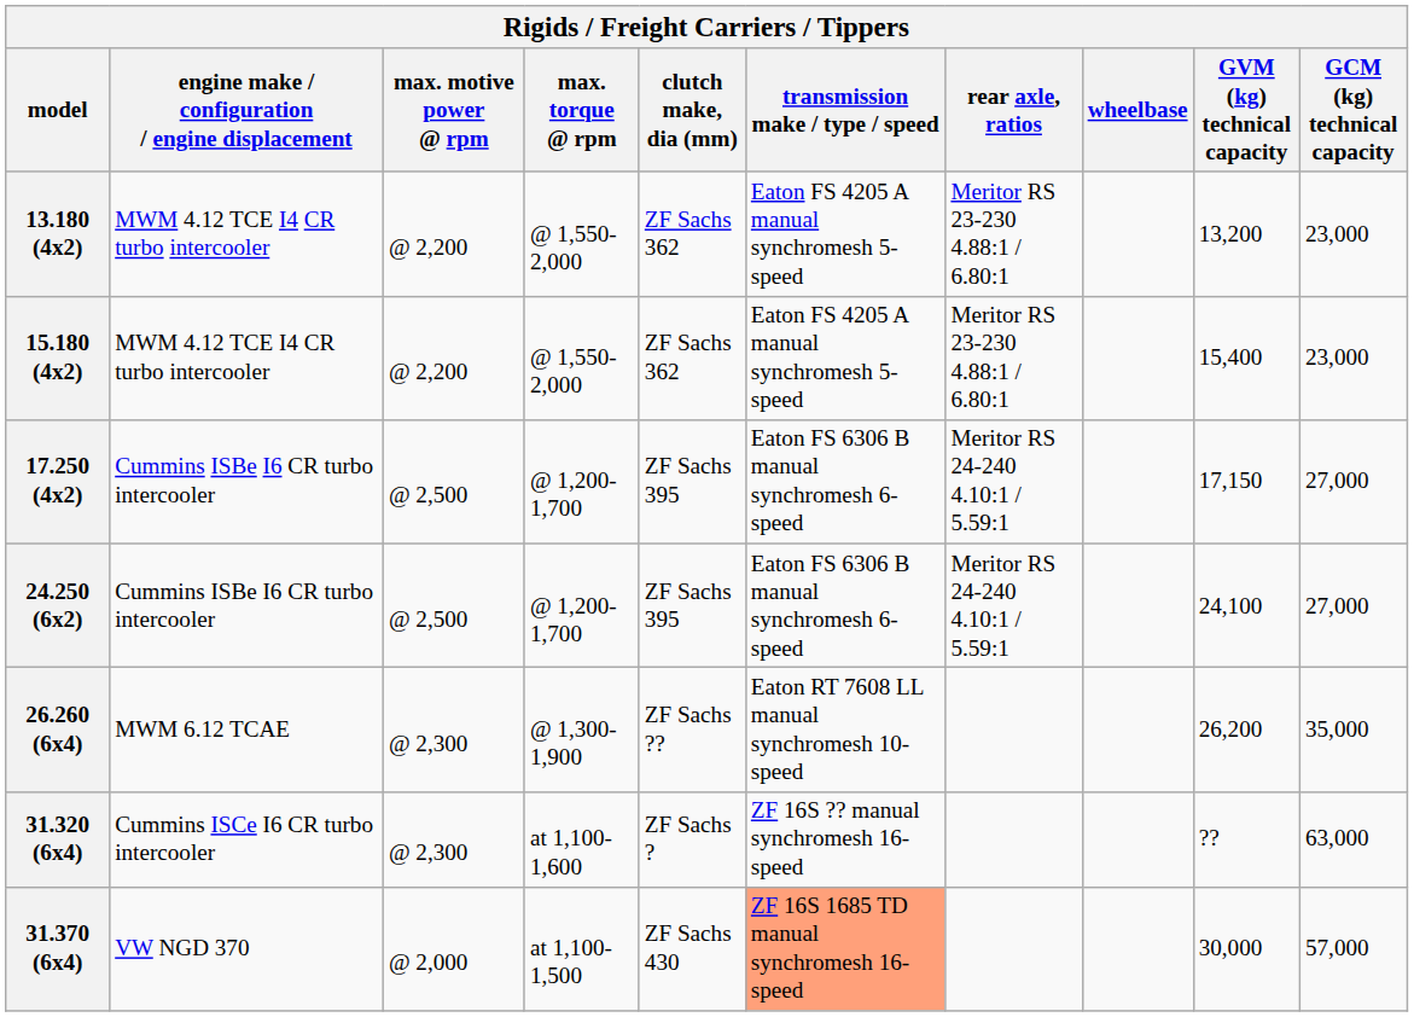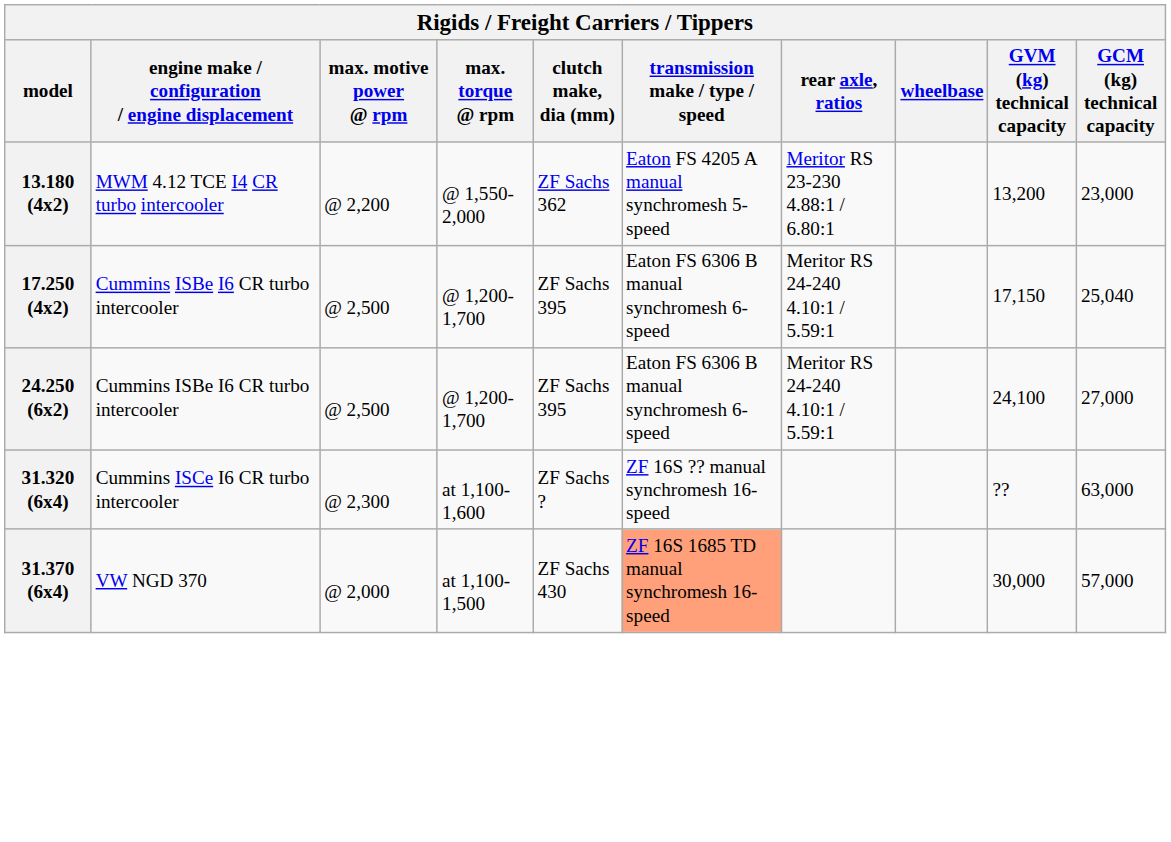- row: 15.180 (4x2) | MWM 4.12 TCE I4 CR turbo intercooler | @ 2,200 | @ 1,550-2,000 | ZF Sachs 362 | Eaton FS 4205 A manual synchromesh 5-speed | Meritor RS 23-230 4.88:1 / 6.80:1 | 15,400 | 23,000
17.250 (4x2) | GCM (kg) technical capacity: 27,000 -> 25,040
- row: 26.260 (6x4) | MWM 6.12 TCAE | @ 2,300 | @ 1,300-1,900 | ZF Sachs ?? | Eaton RT 7608 LL manual synchromesh 10-speed | 26,200 | 35,000
